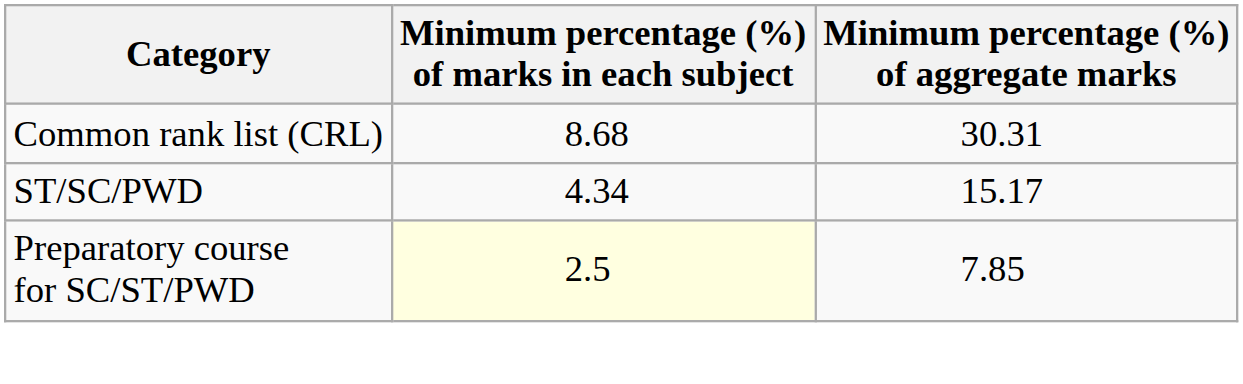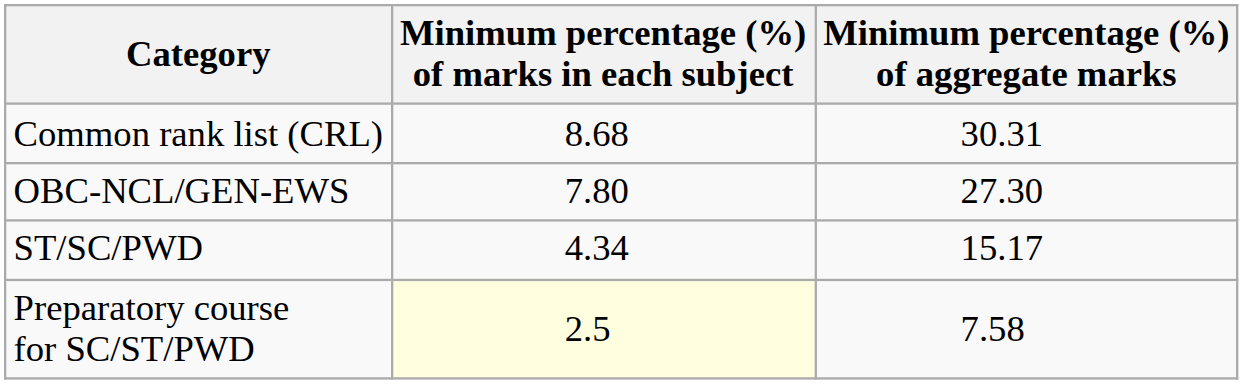+ row: OBC-NCL/GEN-EWS | 7.80 | 27.30
Preparatory course for SC/ST/PWD | Minimum percentage (%) of aggregate marks: 7.85 -> 7.58
